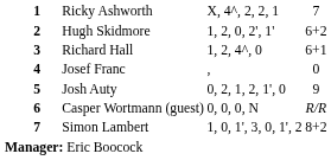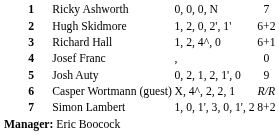Ricky Ashworth | column 4: X, 4^, 2, 2, 1 -> 0, 0, 0, N
Casper Wortmann (guest) | column 4: 0, 0, 0, N -> X, 4^, 2, 2, 1
